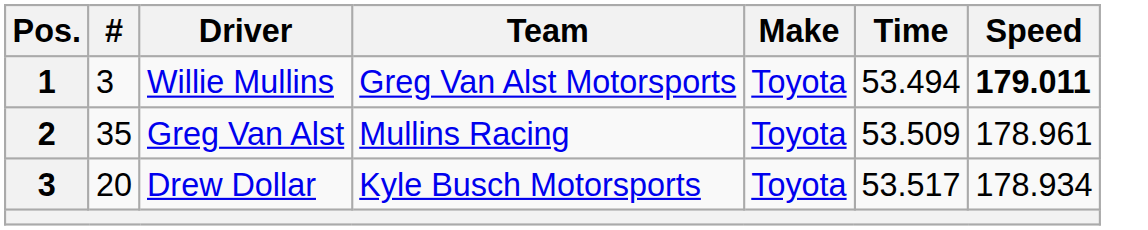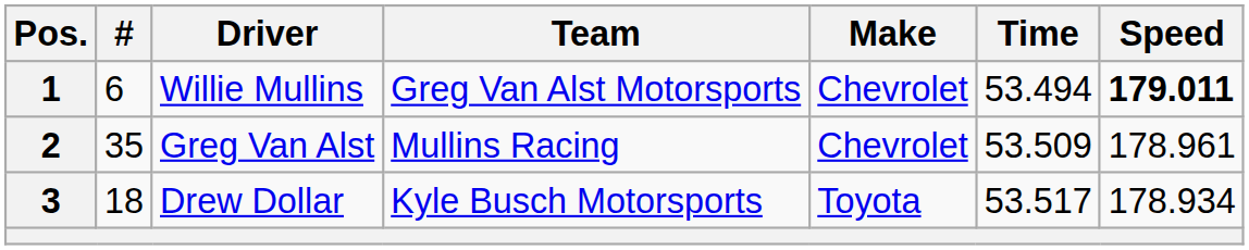Willie Mullins | #: 3 -> 6
Willie Mullins | Make: Toyota -> Chevrolet
Greg Van Alst | Make: Toyota -> Chevrolet
Drew Dollar | #: 20 -> 18
